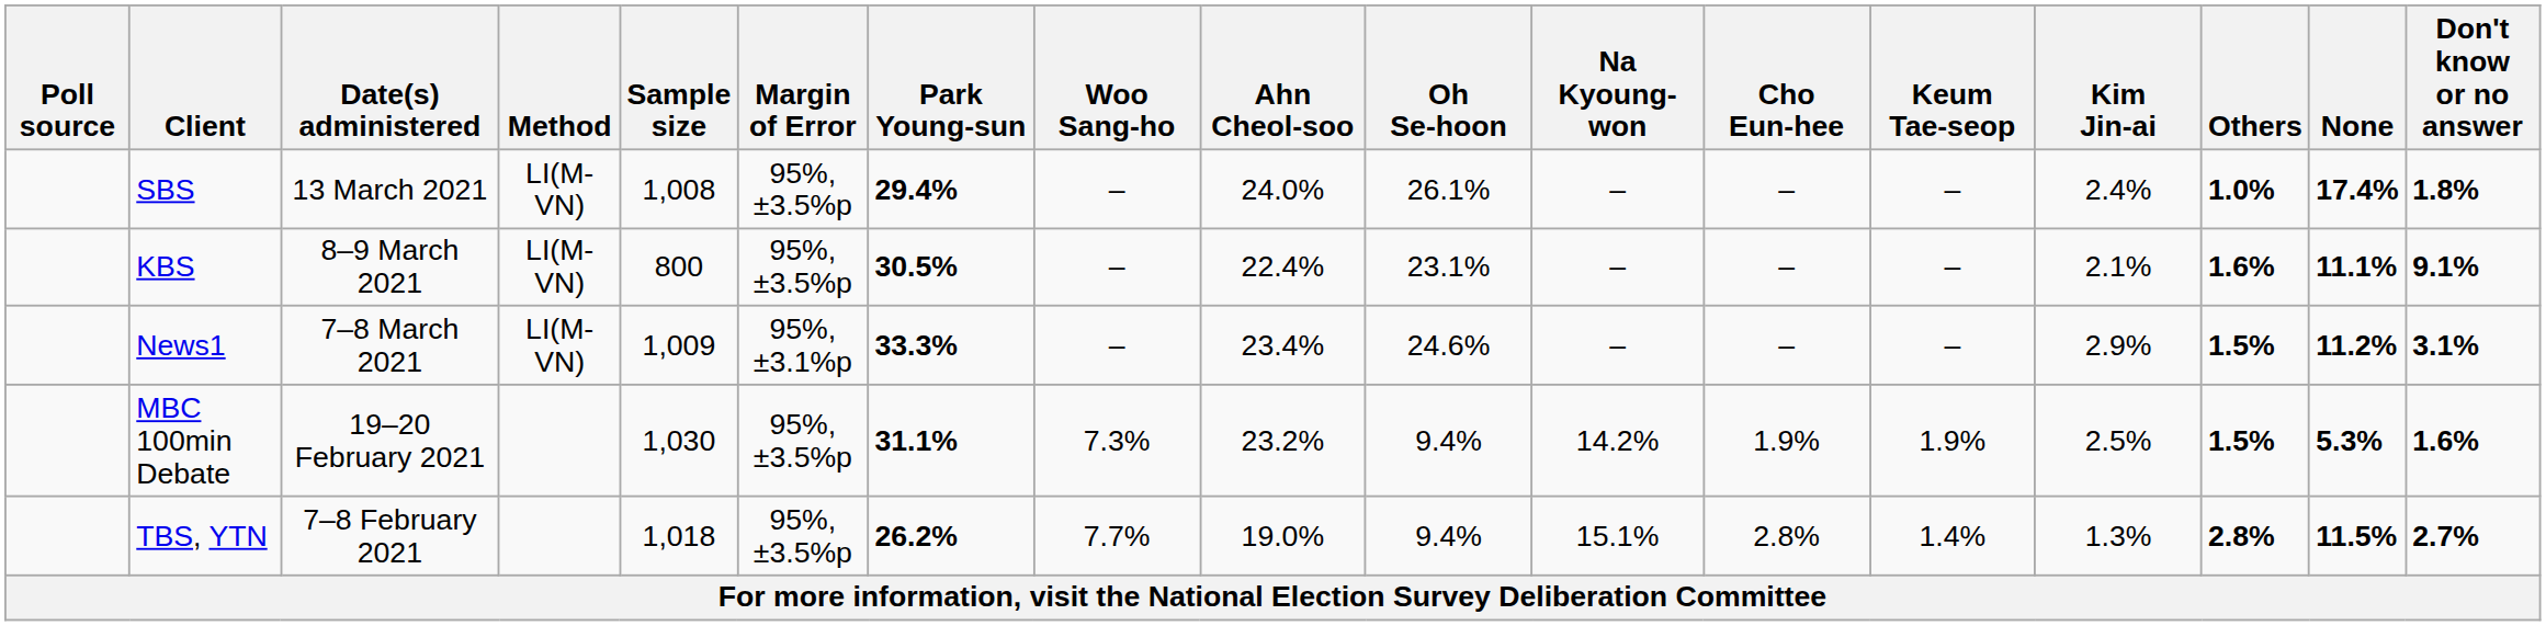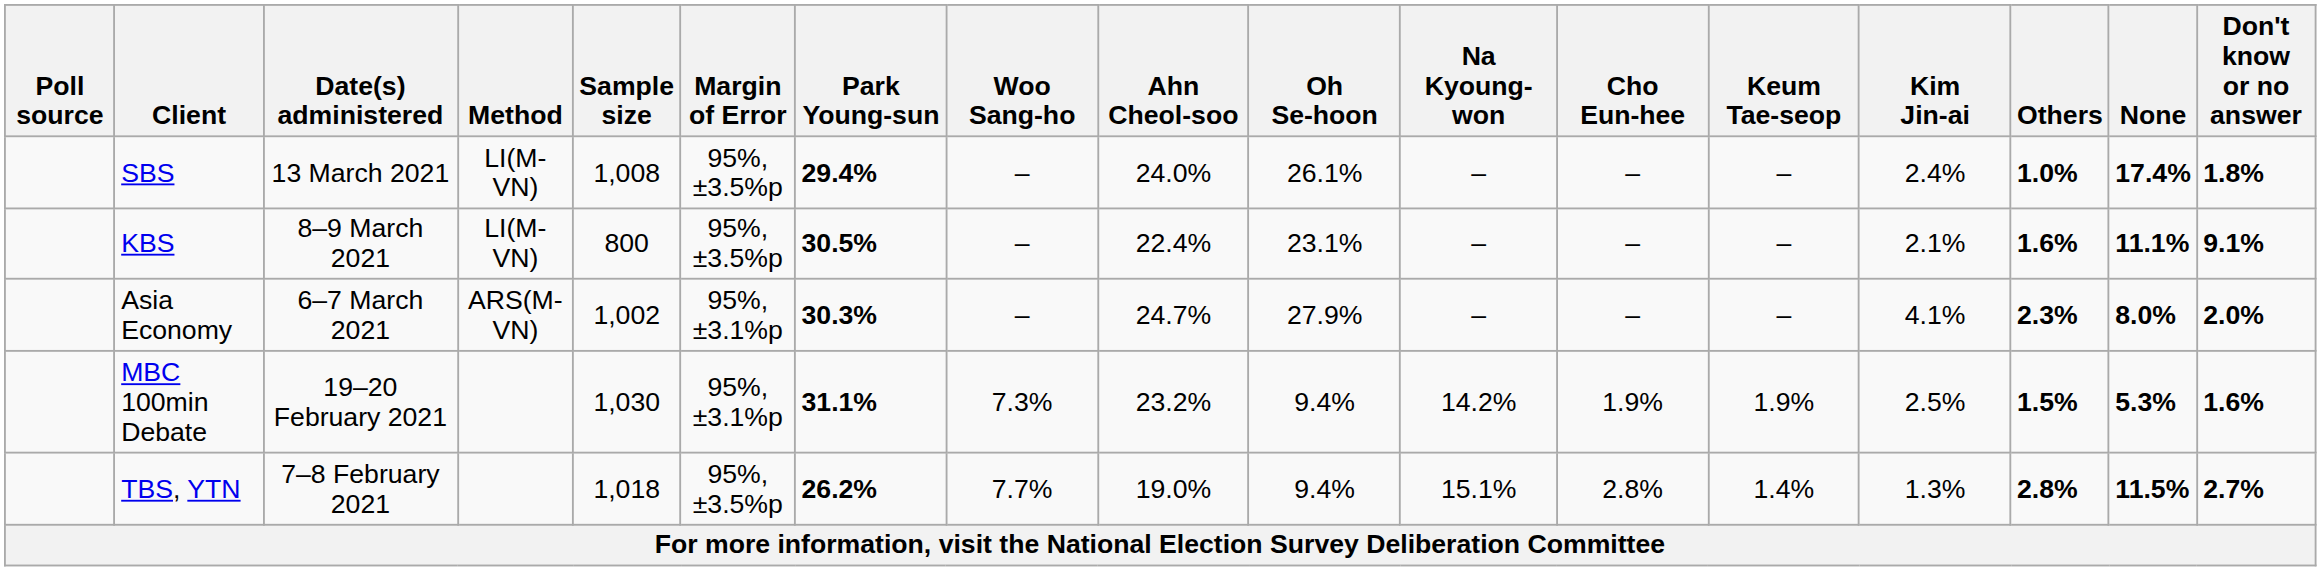- row: News1 | 7–8 March 2021 | LI(M-VN) | 1,009 | 95%, ±3.1%p | 33.3% | – | 23.4% | 24.6% | – | – | – | 2.9% | 1.5% | 11.2% | 3.1%
+ row: Asia Economy | 6–7 March 2021 | ARS(M-VN) | 1,002 | 95%, ±3.1%p | 30.3% | – | 24.7% | 27.9% | – | – | – | 4.1% | 2.3% | 8.0% | 2.0%
MBC 100min Debate | Margin of Error: 95%, ±3.5%p -> 95%, ±3.1%p
